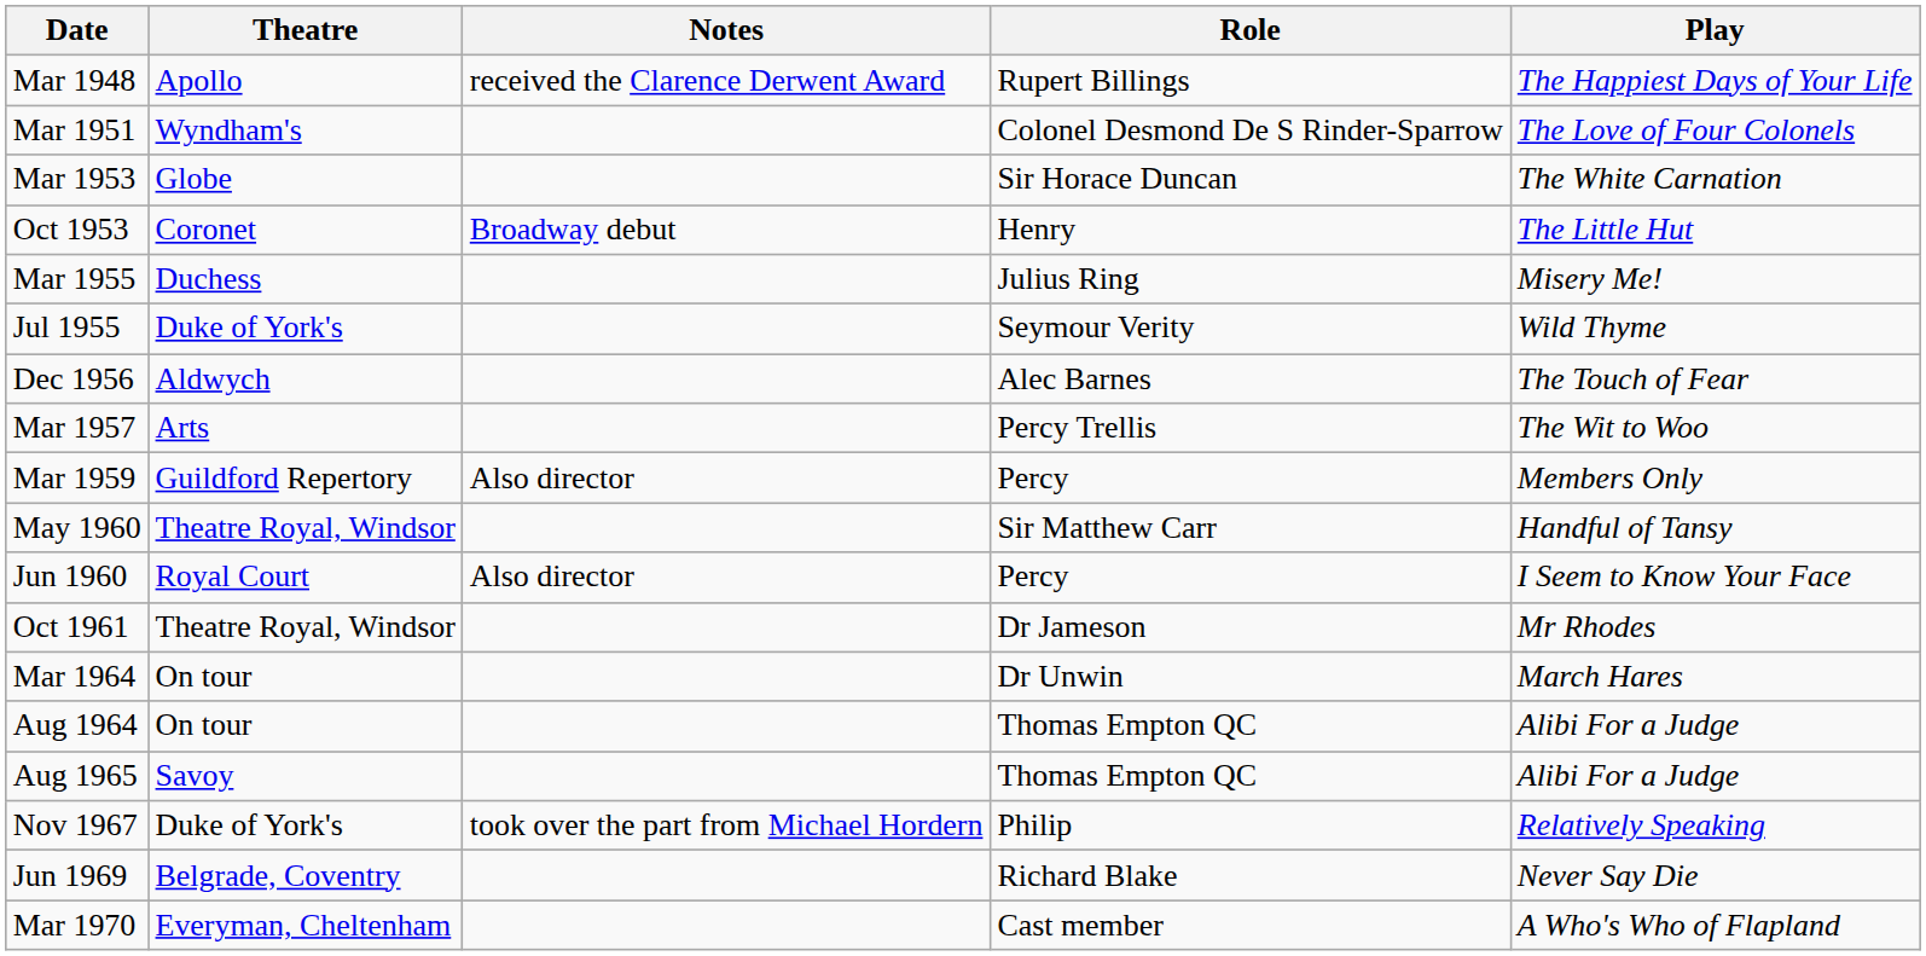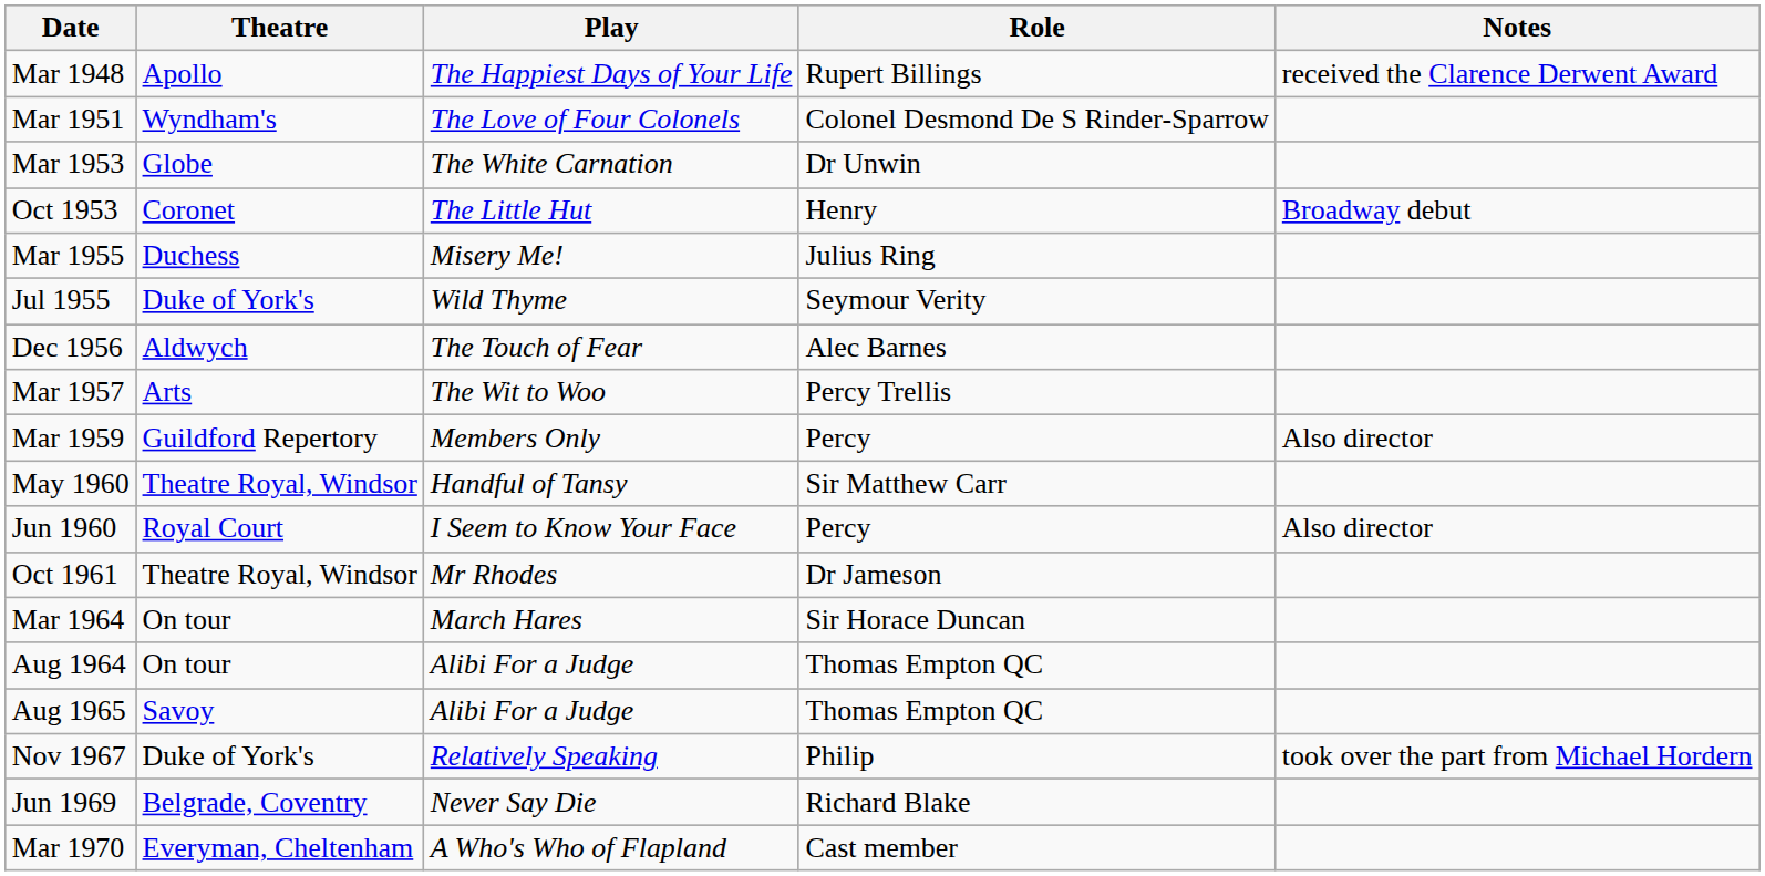columns swapped: Play <-> Notes
Mar 1953 | Role: Sir Horace Duncan -> Dr Unwin
Mar 1964 | Role: Dr Unwin -> Sir Horace Duncan
